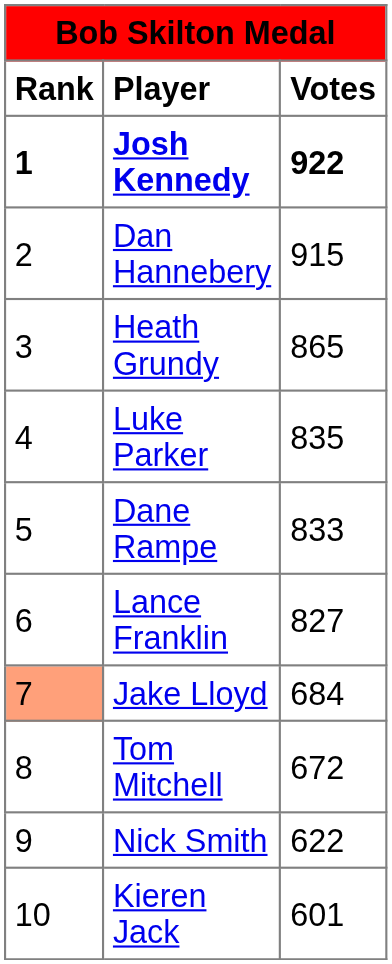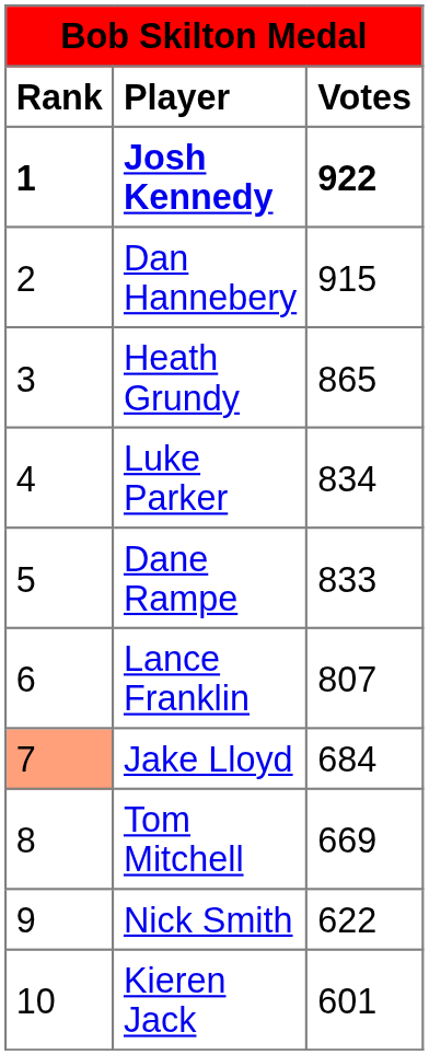Luke Parker | Votes: 835 -> 834
Lance Franklin | Votes: 827 -> 807
Tom Mitchell | Votes: 672 -> 669
